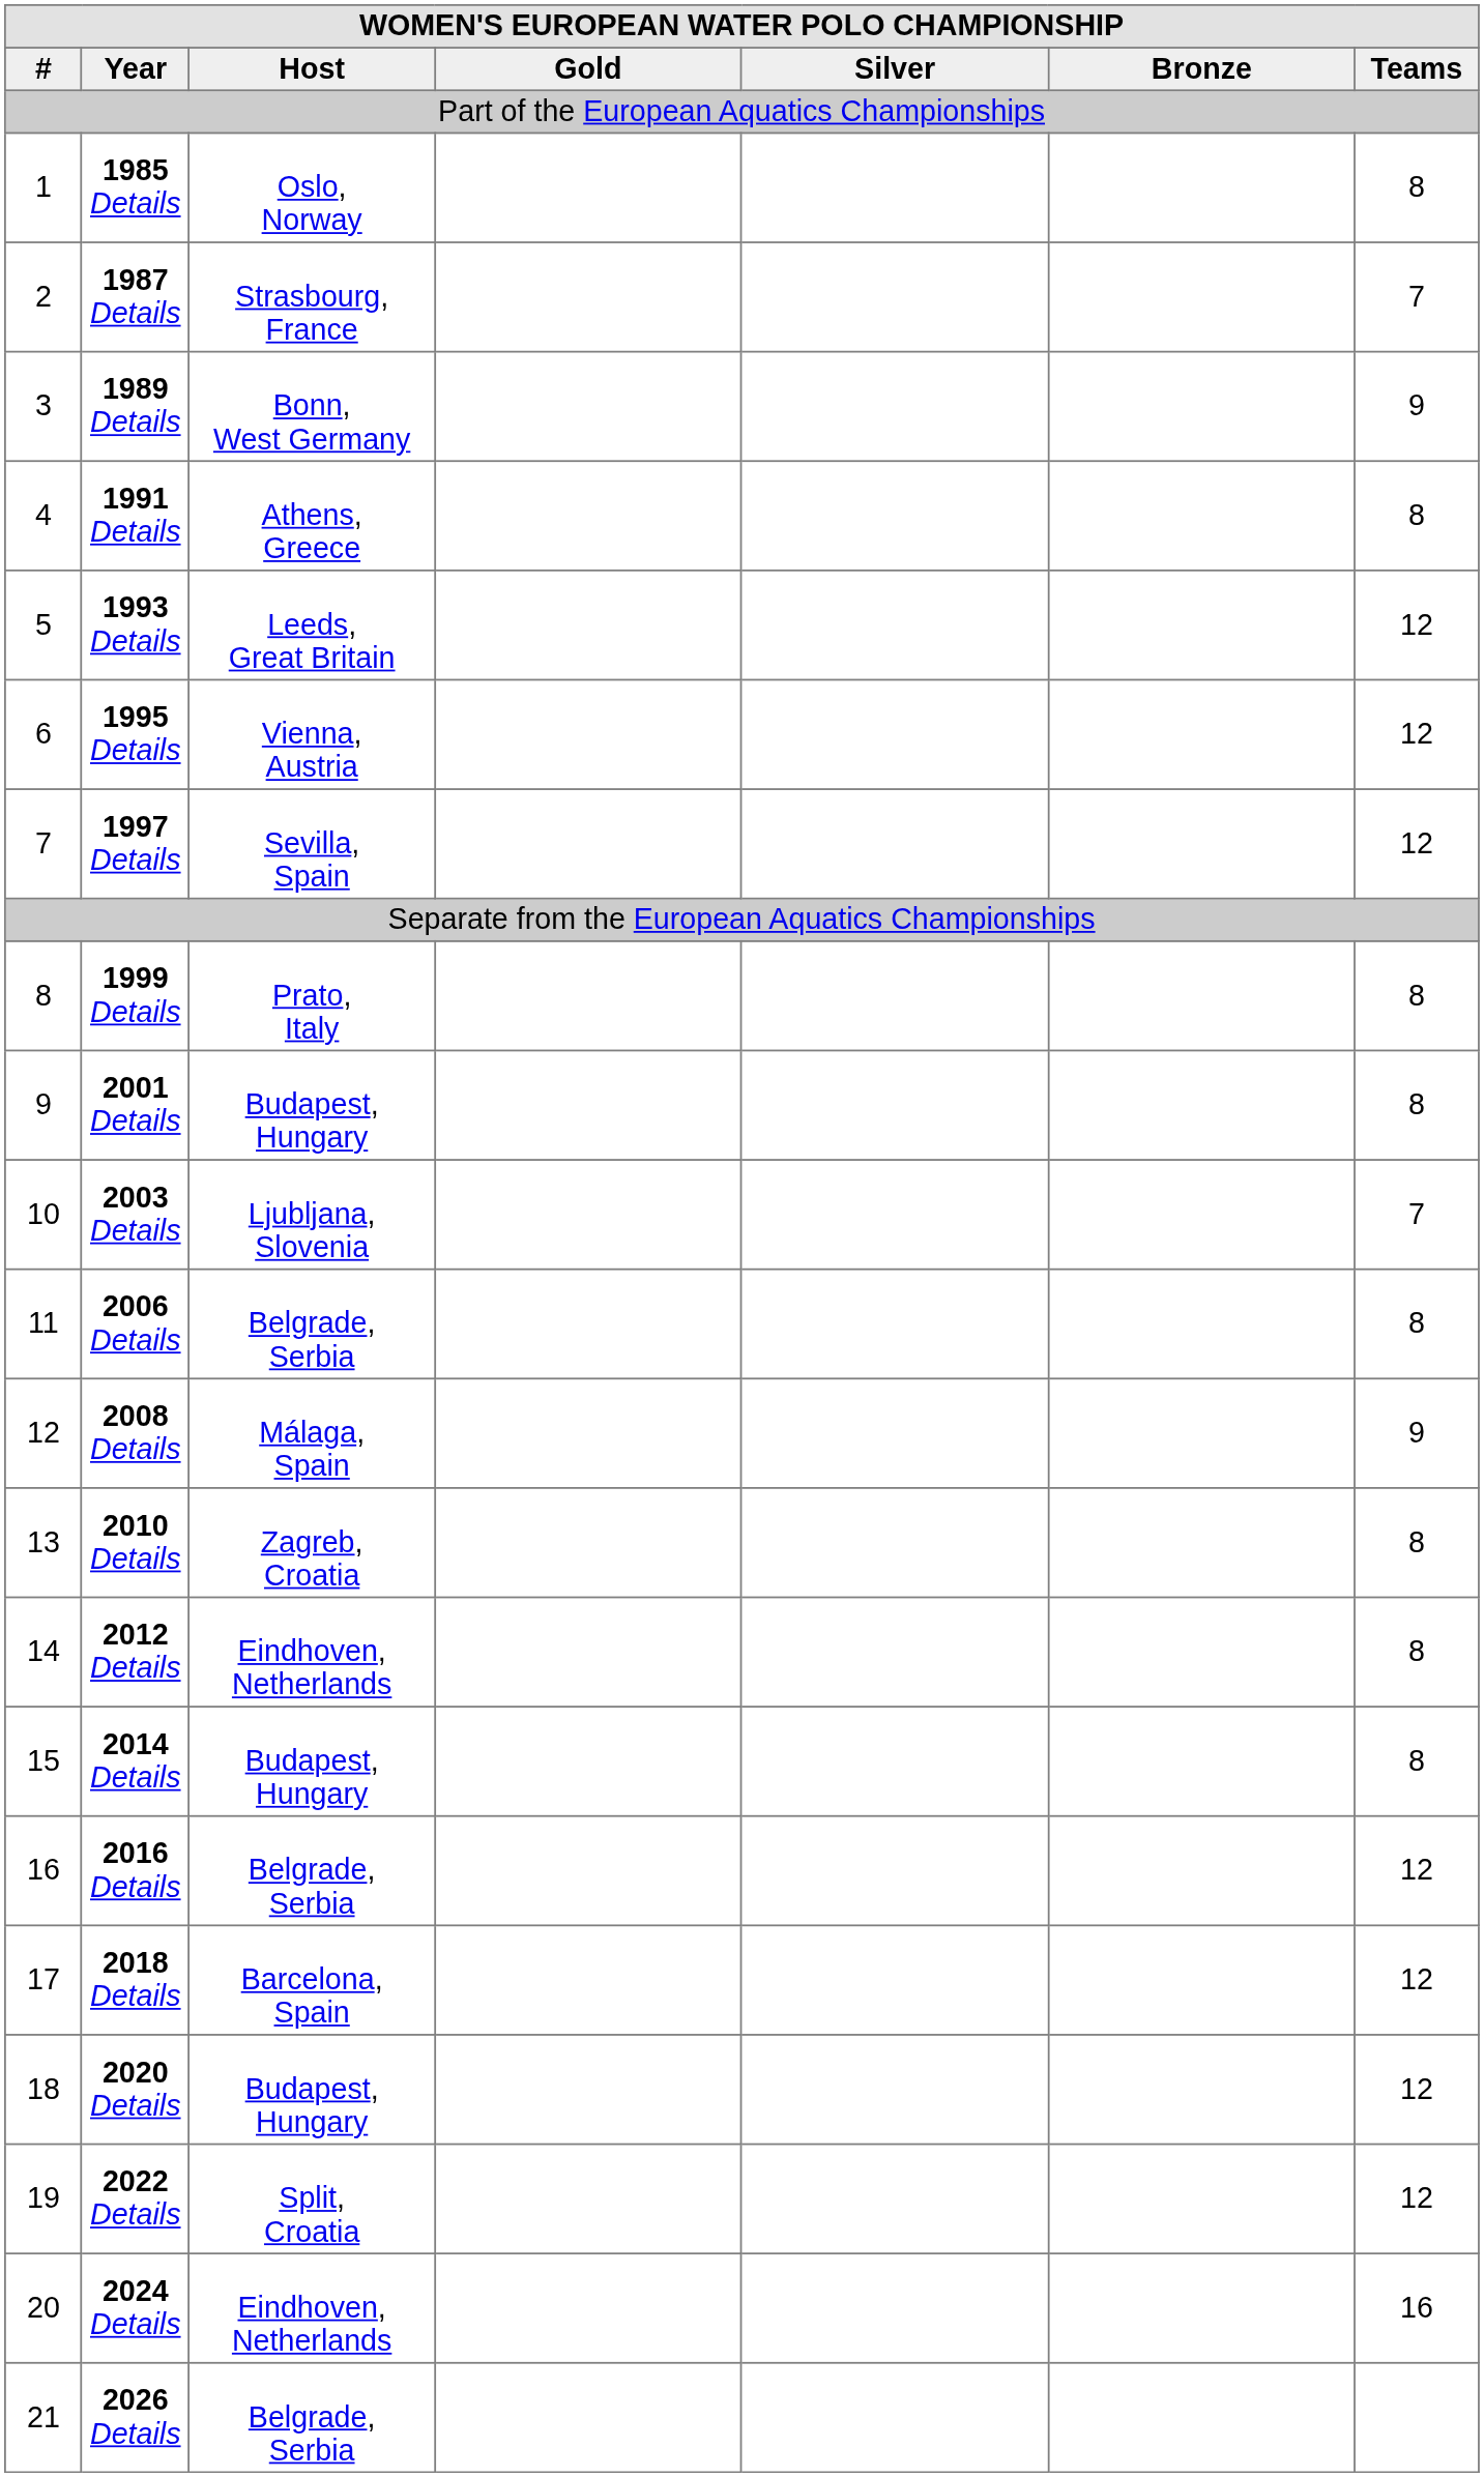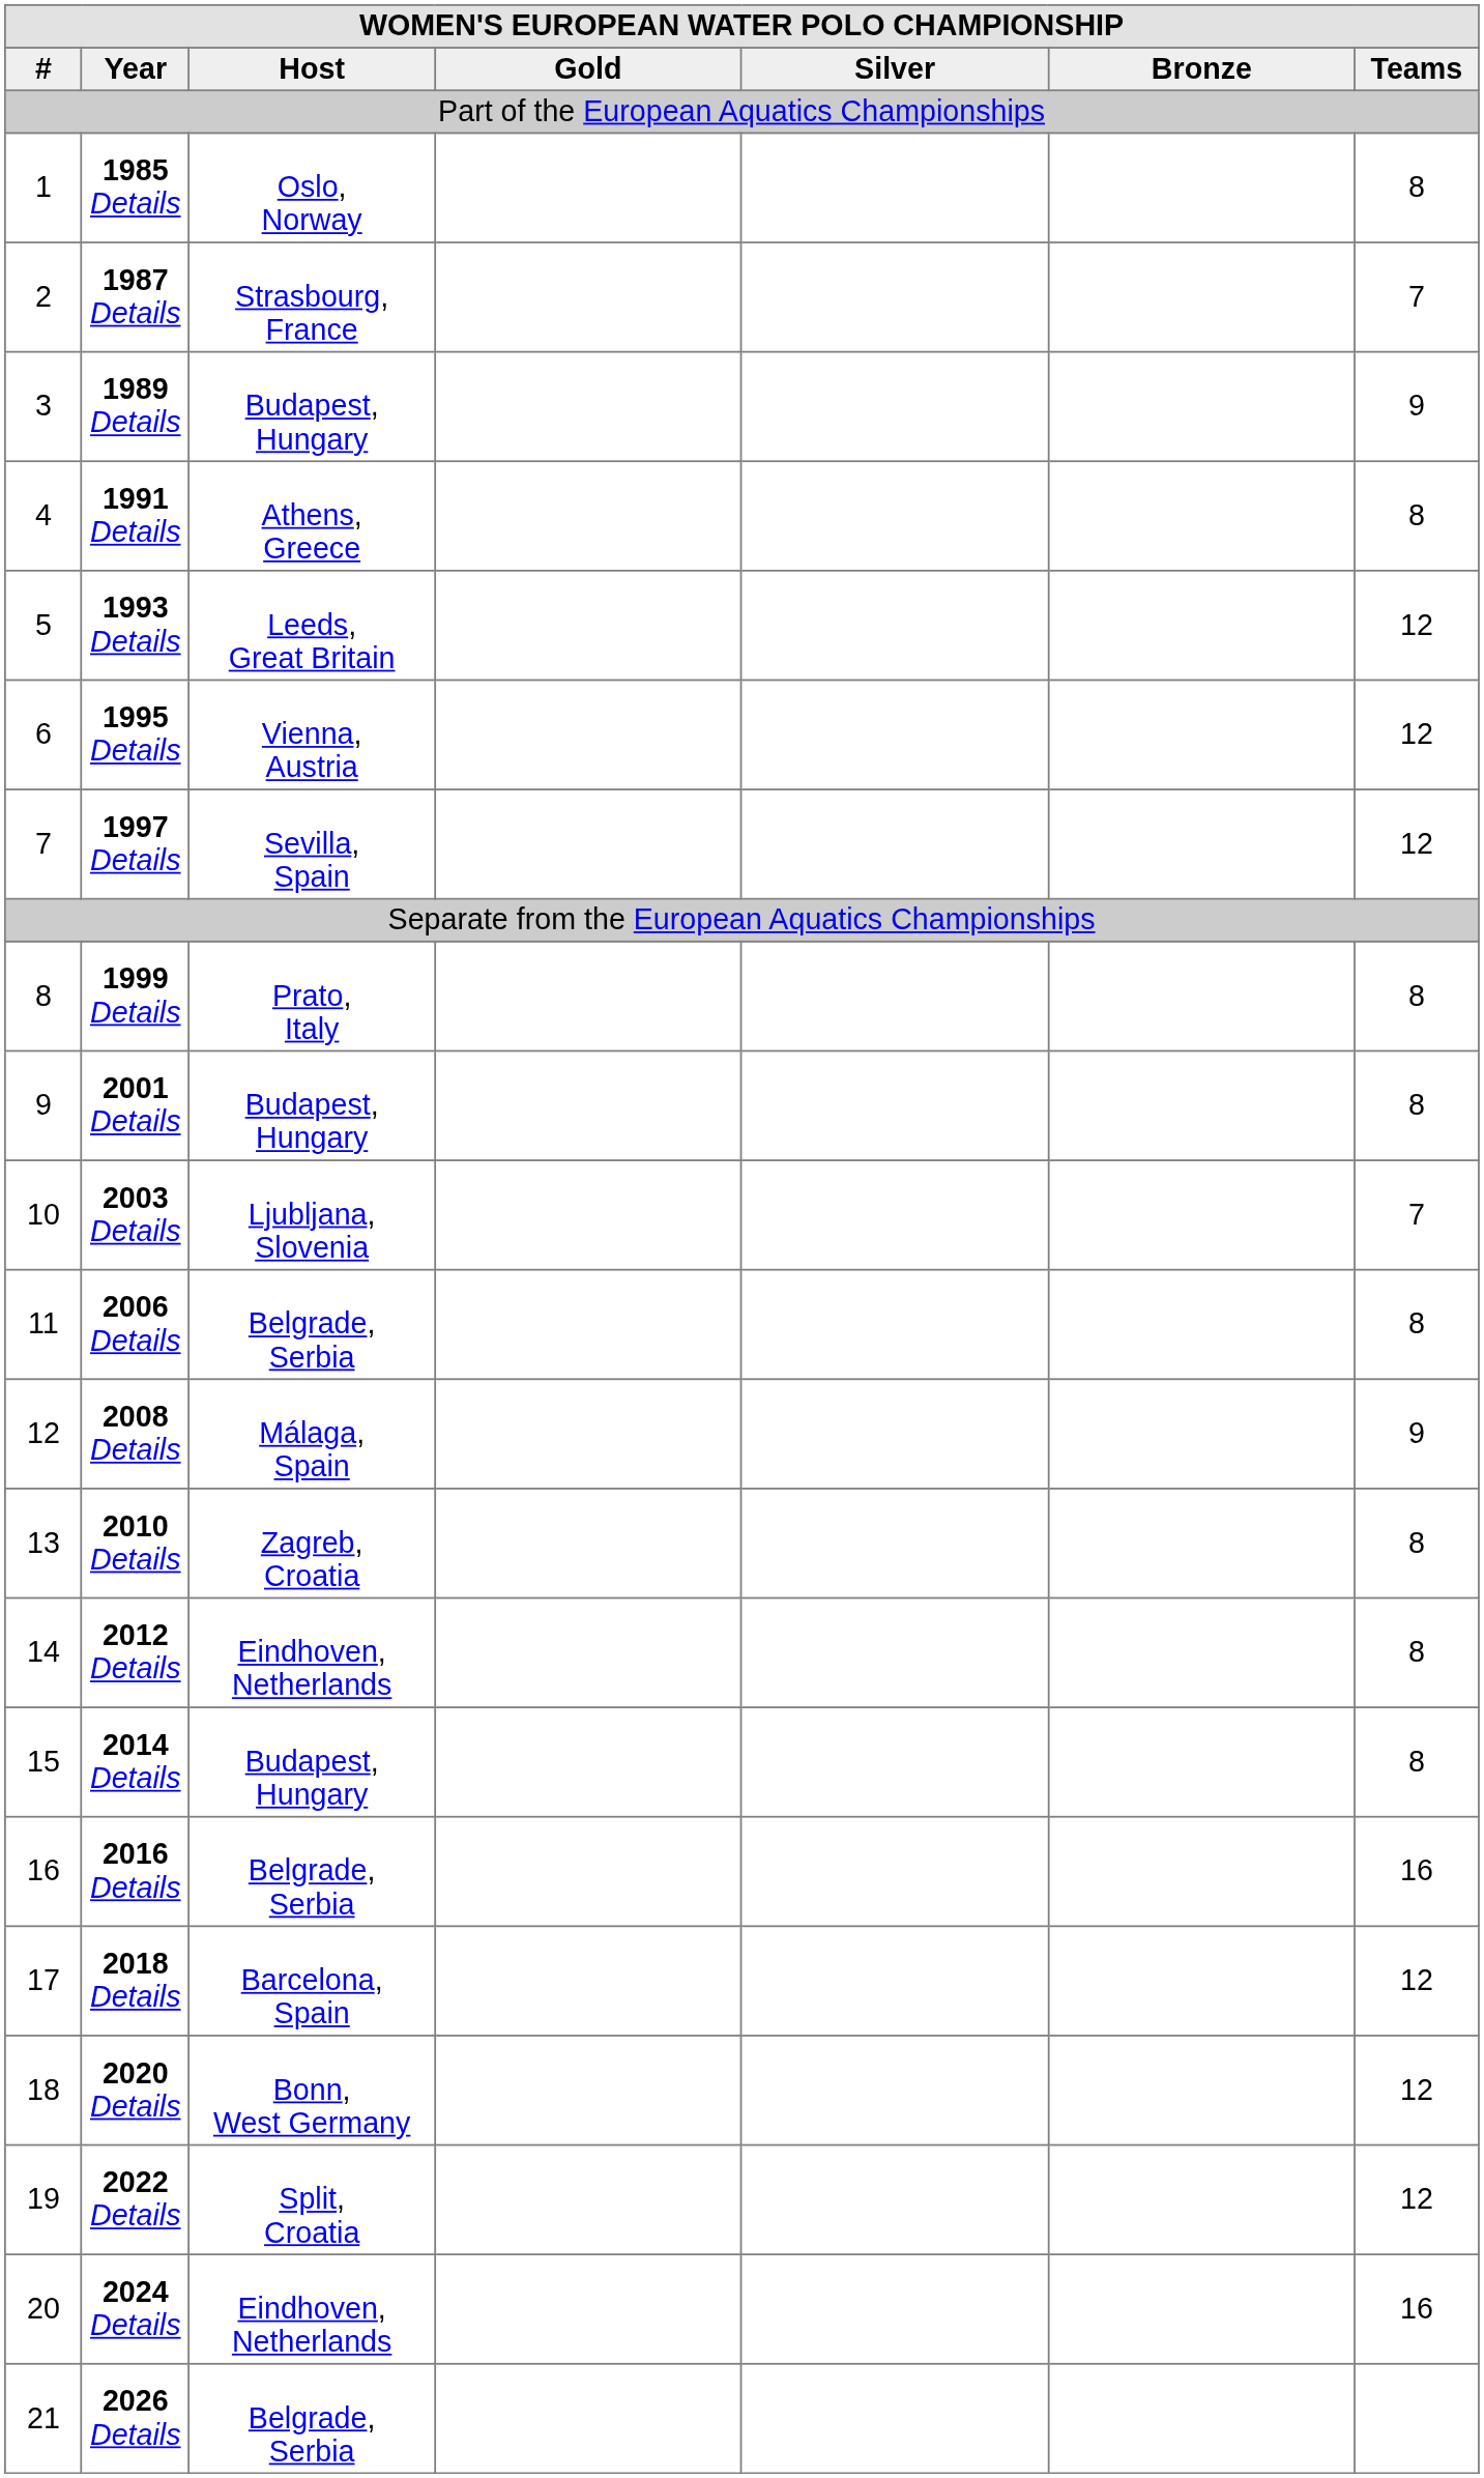1989 Details | Host: Bonn, West Germany -> Budapest, Hungary
2016 Details | Teams: 12 -> 16
2020 Details | Host: Budapest, Hungary -> Bonn, West Germany
